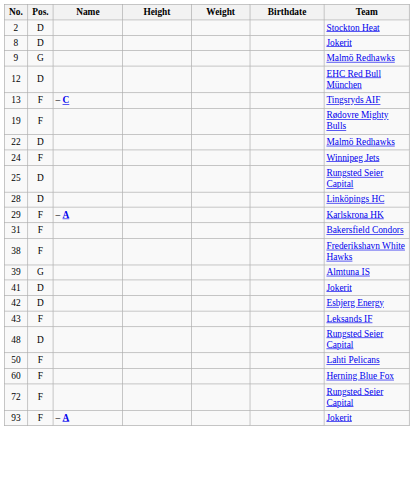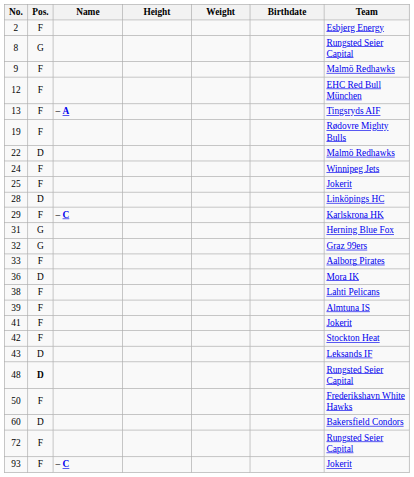2 | Pos.: D -> F
2 | Team: Stockton Heat -> Esbjerg Energy
8 | Pos.: D -> G
8 | Team: Jokerit -> Rungsted Seier Capital
9 | Pos.: G -> F
12 | Pos.: D -> F
13 | Name: – C -> – A
25 | Pos.: D -> F
25 | Team: Rungsted Seier Capital -> Jokerit
29 | Name: – A -> – C
31 | Pos.: F -> G
31 | Team: Bakersfield Condors -> Herning Blue Fox
+ row: 32 | G | Graz 99ers
+ row: 33 | F | Aalborg Pirates
+ row: 36 | D | Mora IK
38 | Team: Frederikshavn White Hawks -> Lahti Pelicans
39 | Pos.: G -> F
41 | Pos.: D -> F
42 | Pos.: D -> F
42 | Team: Esbjerg Energy -> Stockton Heat
43 | Pos.: F -> D
48 | Pos.: normal -> bold
50 | Team: Lahti Pelicans -> Frederikshavn White Hawks
60 | Pos.: F -> D
60 | Team: Herning Blue Fox -> Bakersfield Condors
93 | Name: – A -> – C
